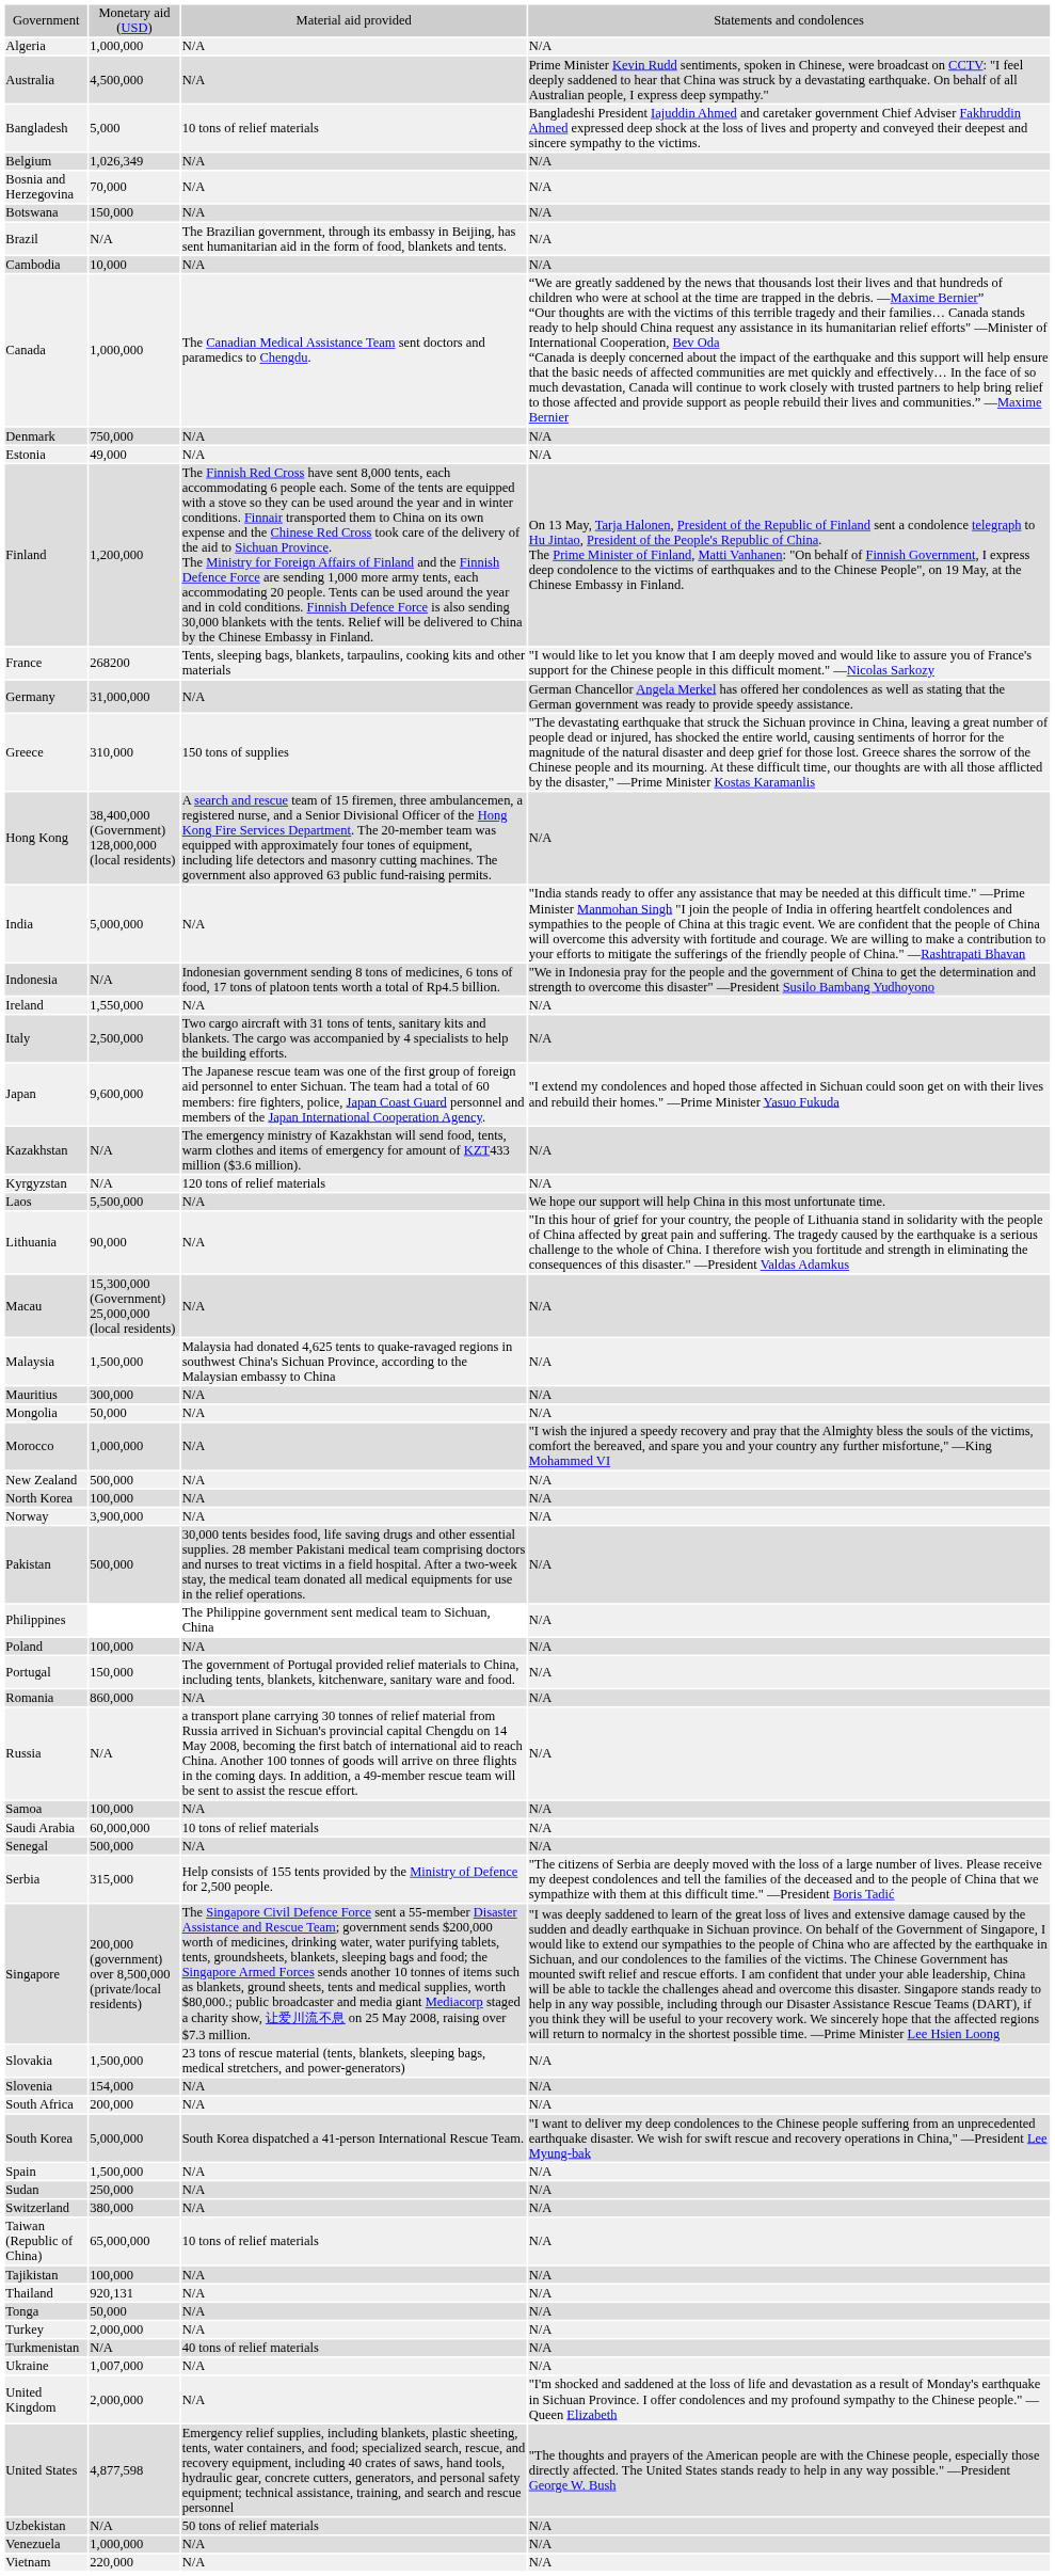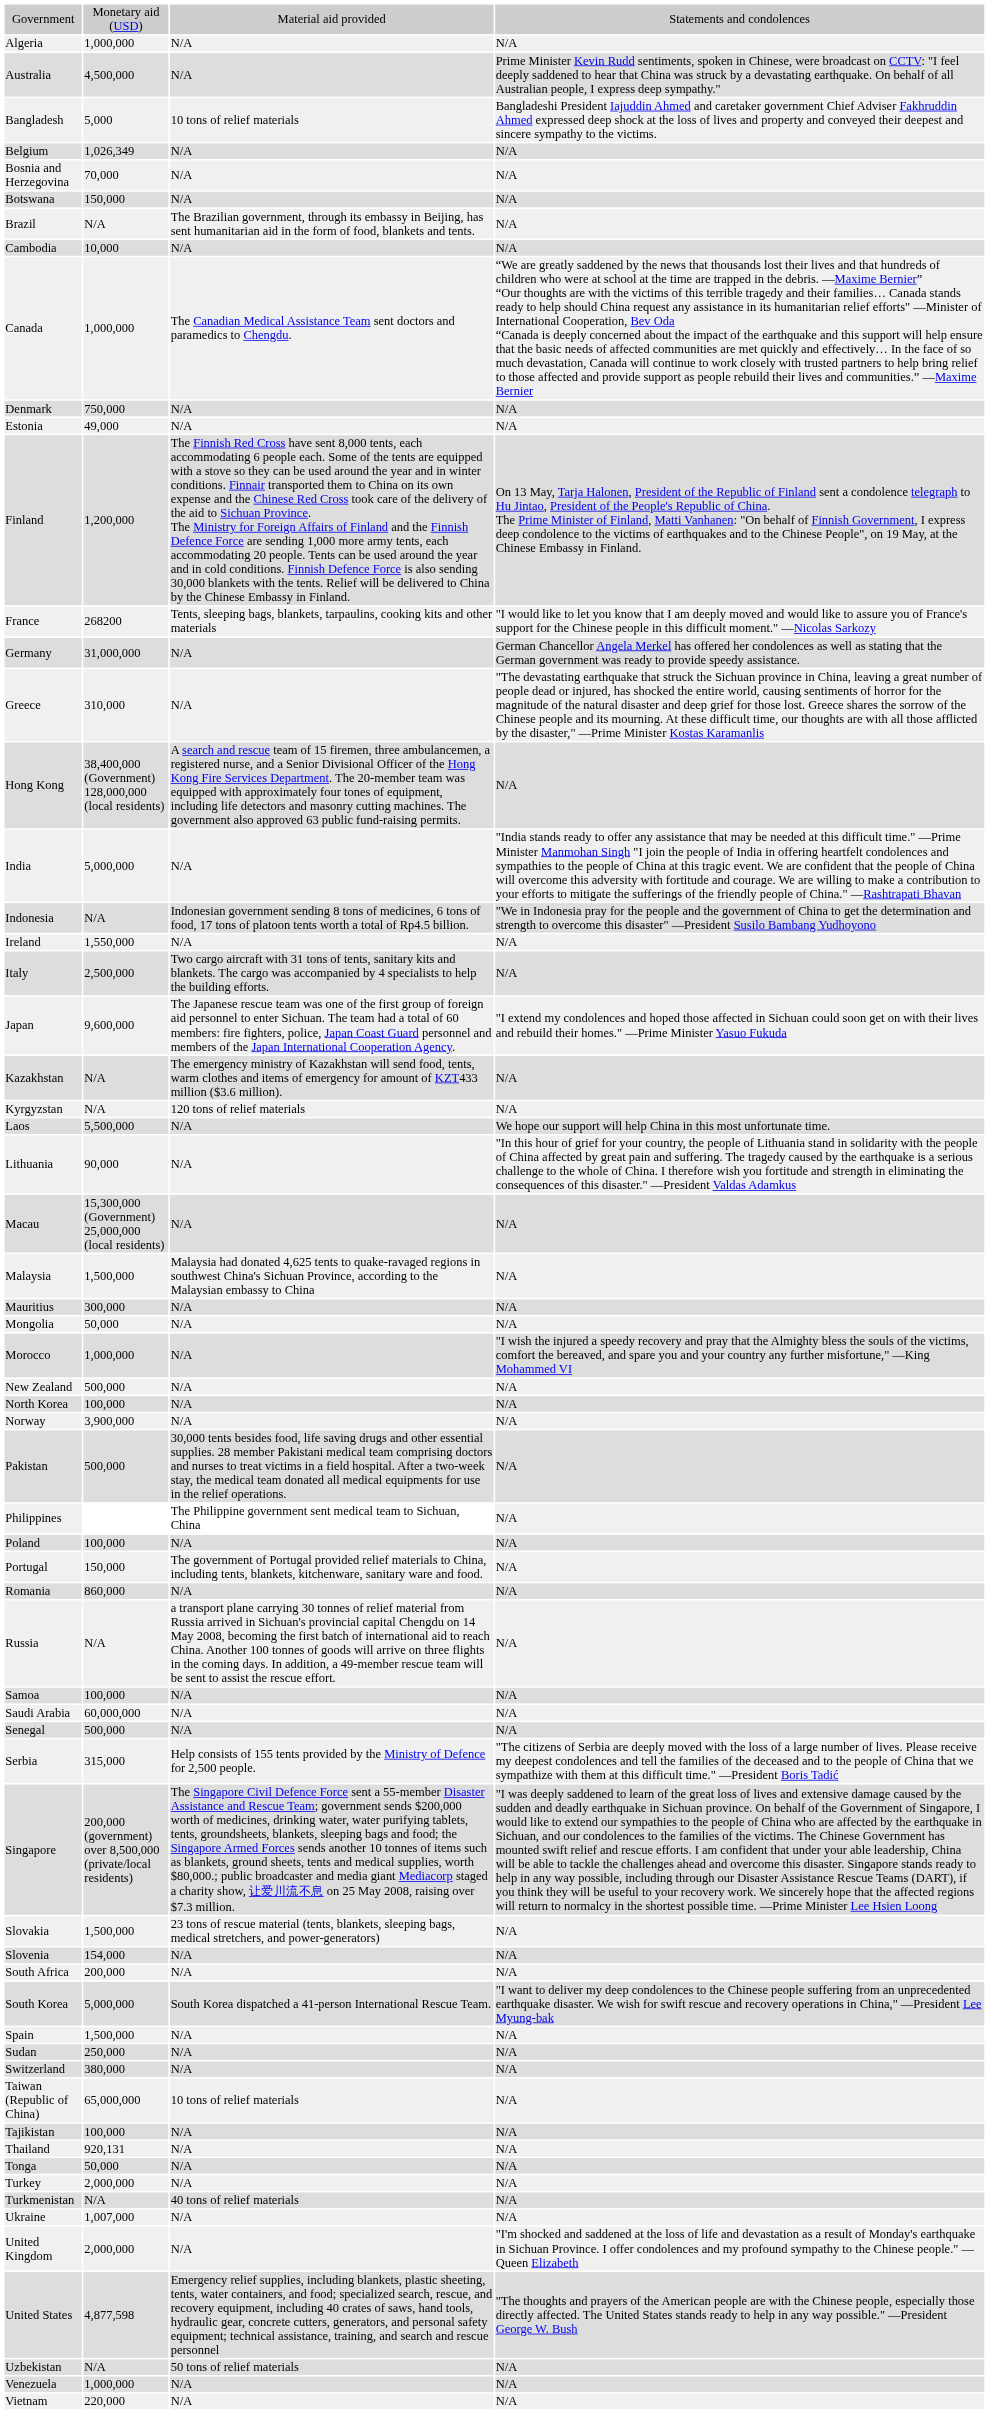Greece | column 3: 150 tons of supplies -> N/A
Saudi Arabia | column 3: 10 tons of relief materials -> N/A
